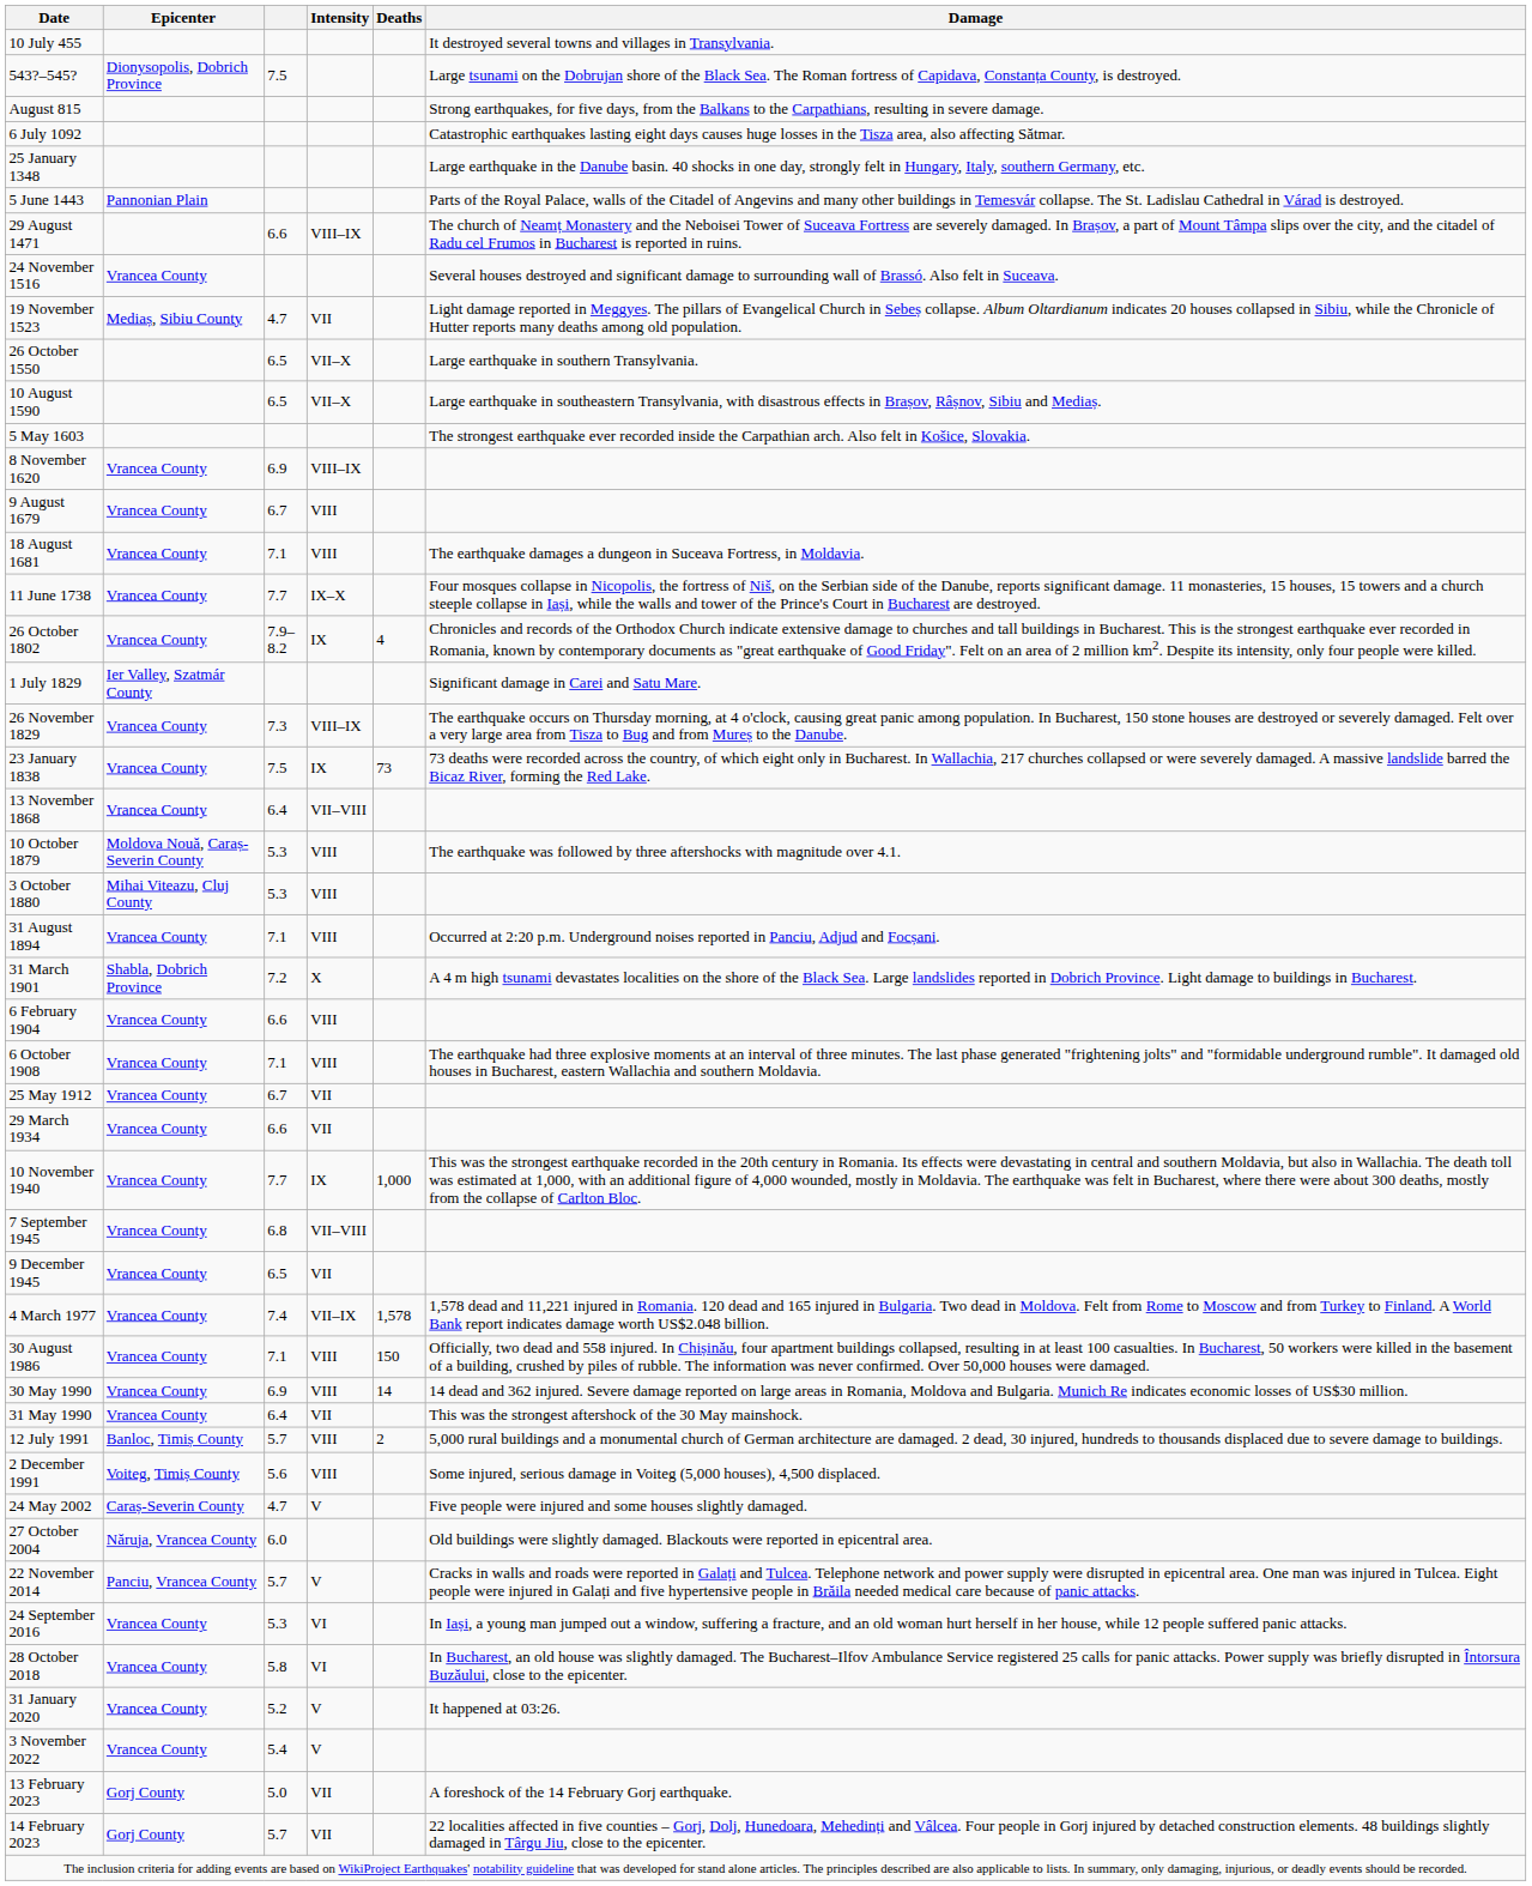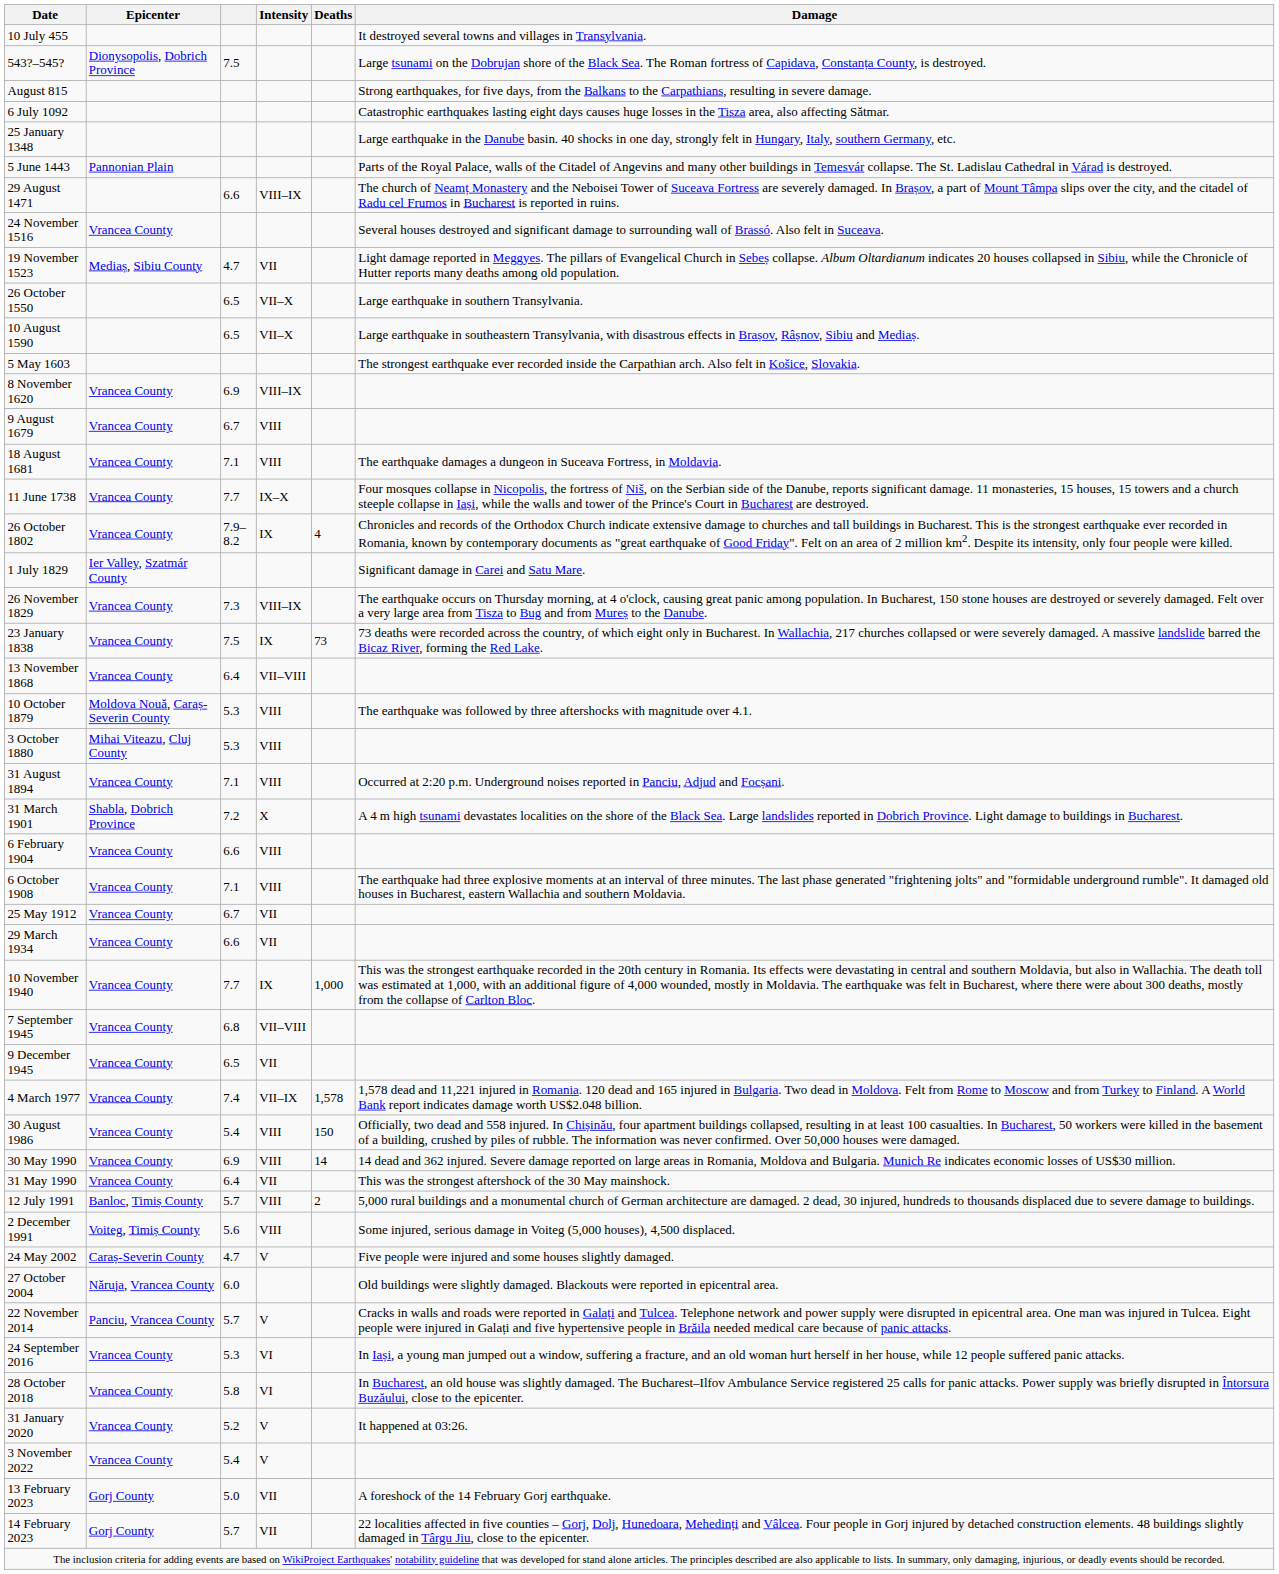30 August 1986 | column 3: 7.1 -> 5.4
